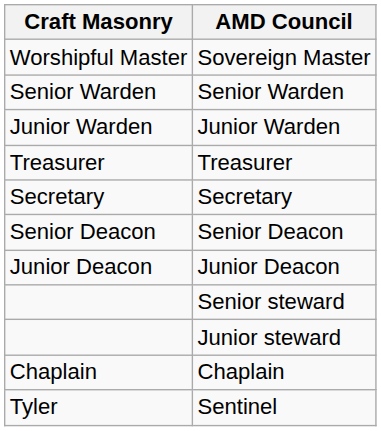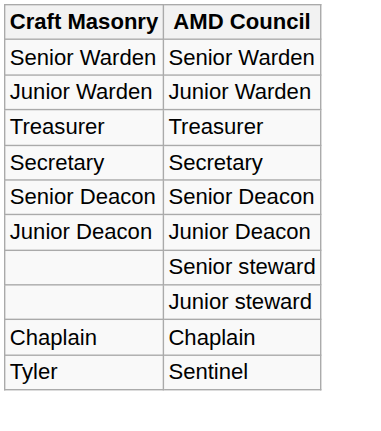- row: Worshipful Master | Sovereign Master
